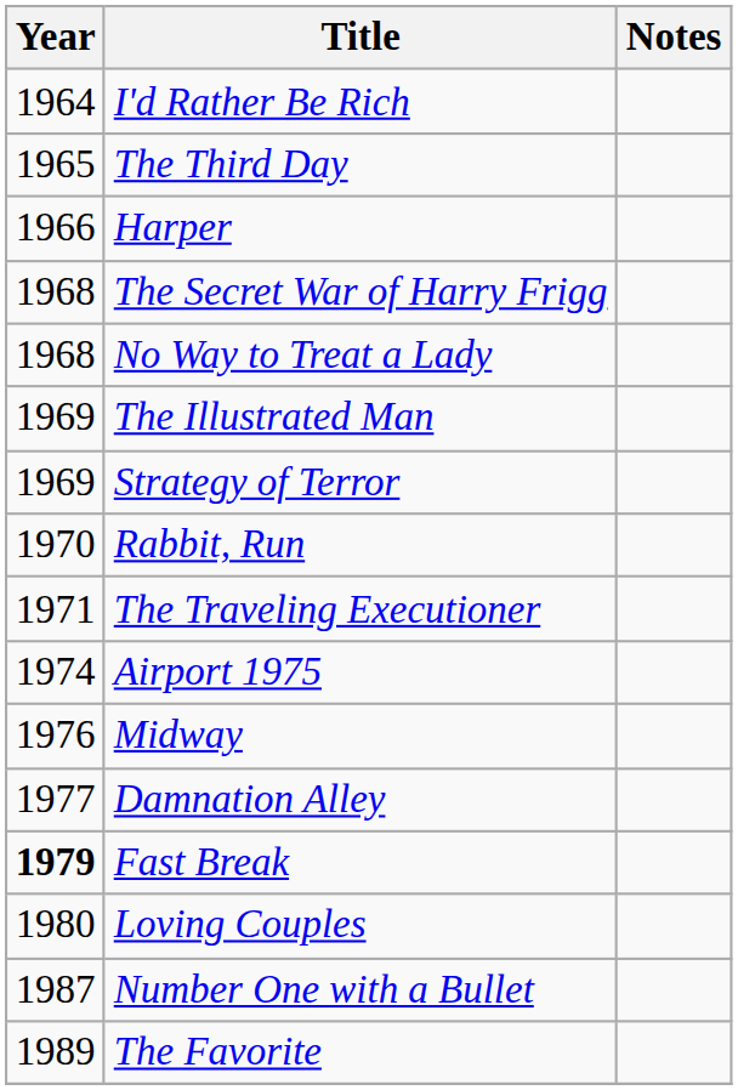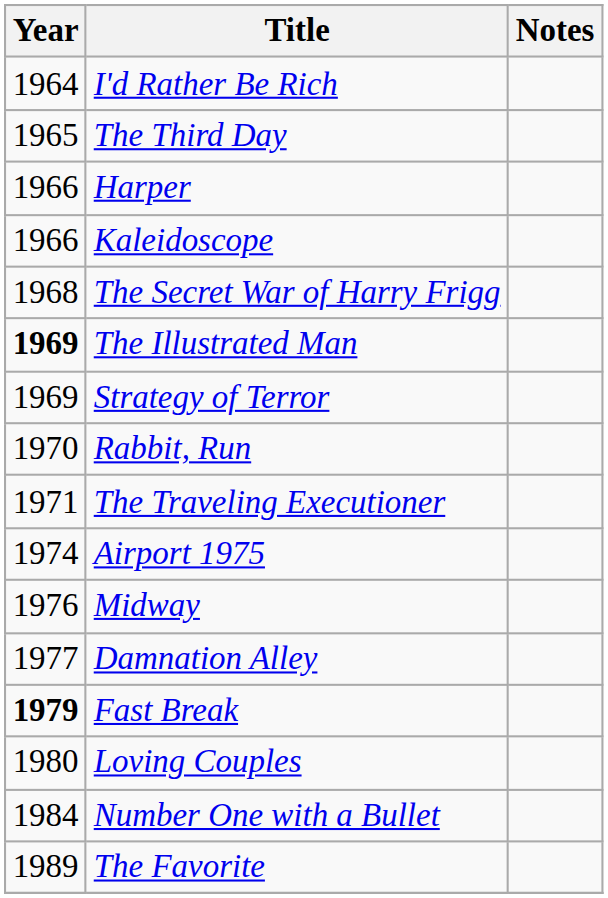+ row: 1966 | Kaleidoscope
- row: 1968 | No Way to Treat a Lady
The Illustrated Man | Year: normal -> bold
Number One with a Bullet | Year: 1987 -> 1984
